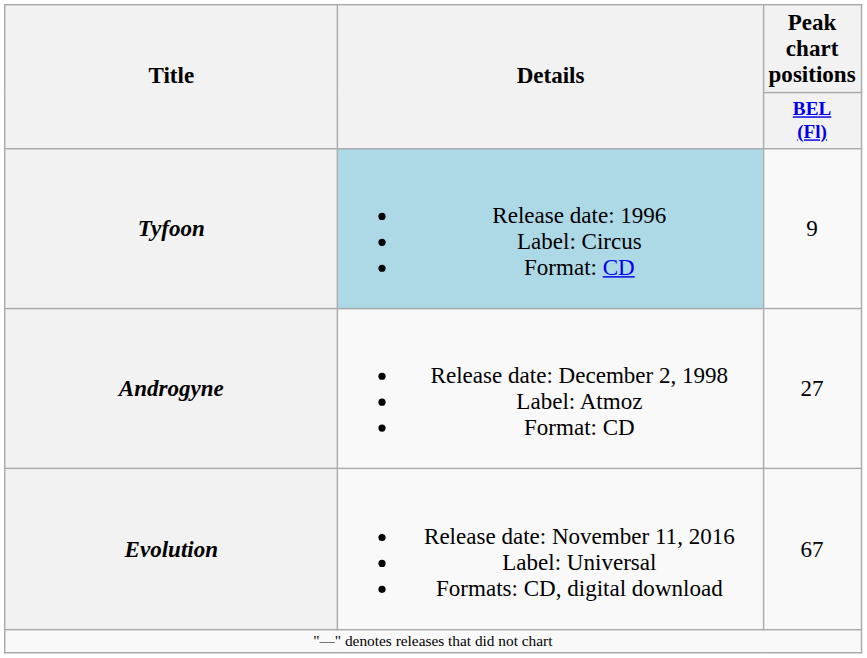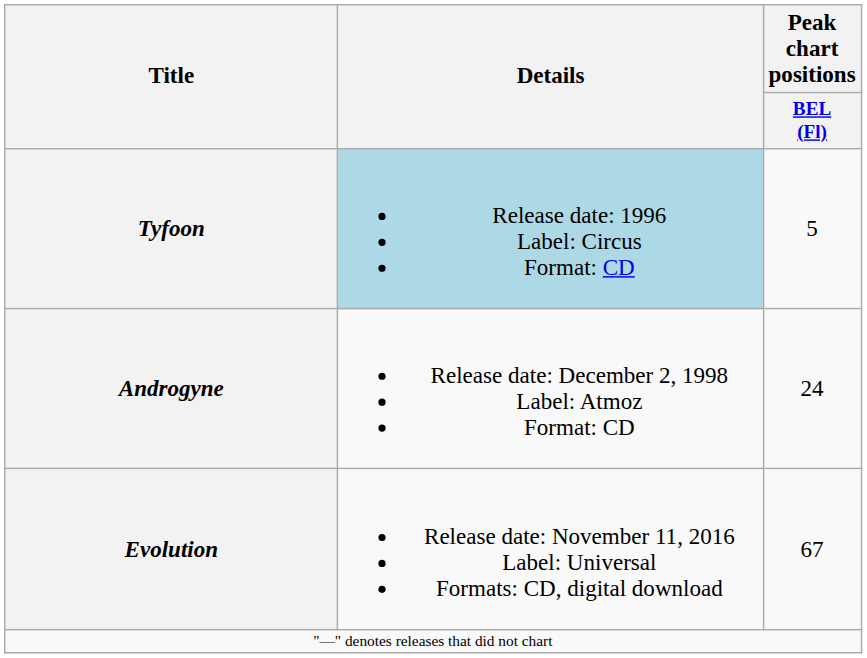Tyfoon | Peak chart positions / BEL (Fl): 9 -> 5
Androgyne | Peak chart positions / BEL (Fl): 27 -> 24
